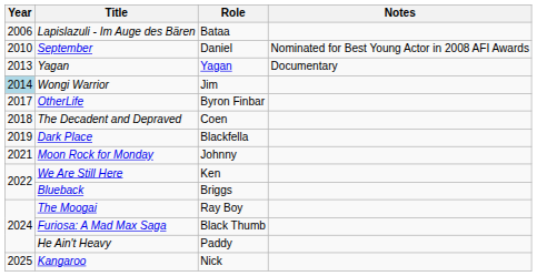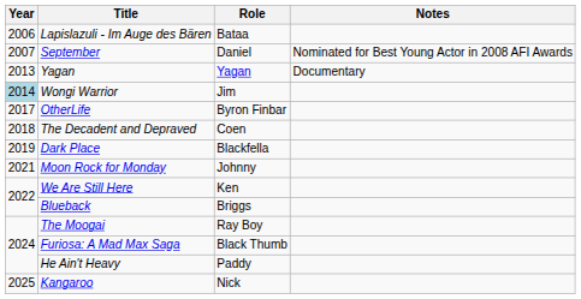September | Year: 2010 -> 2007
